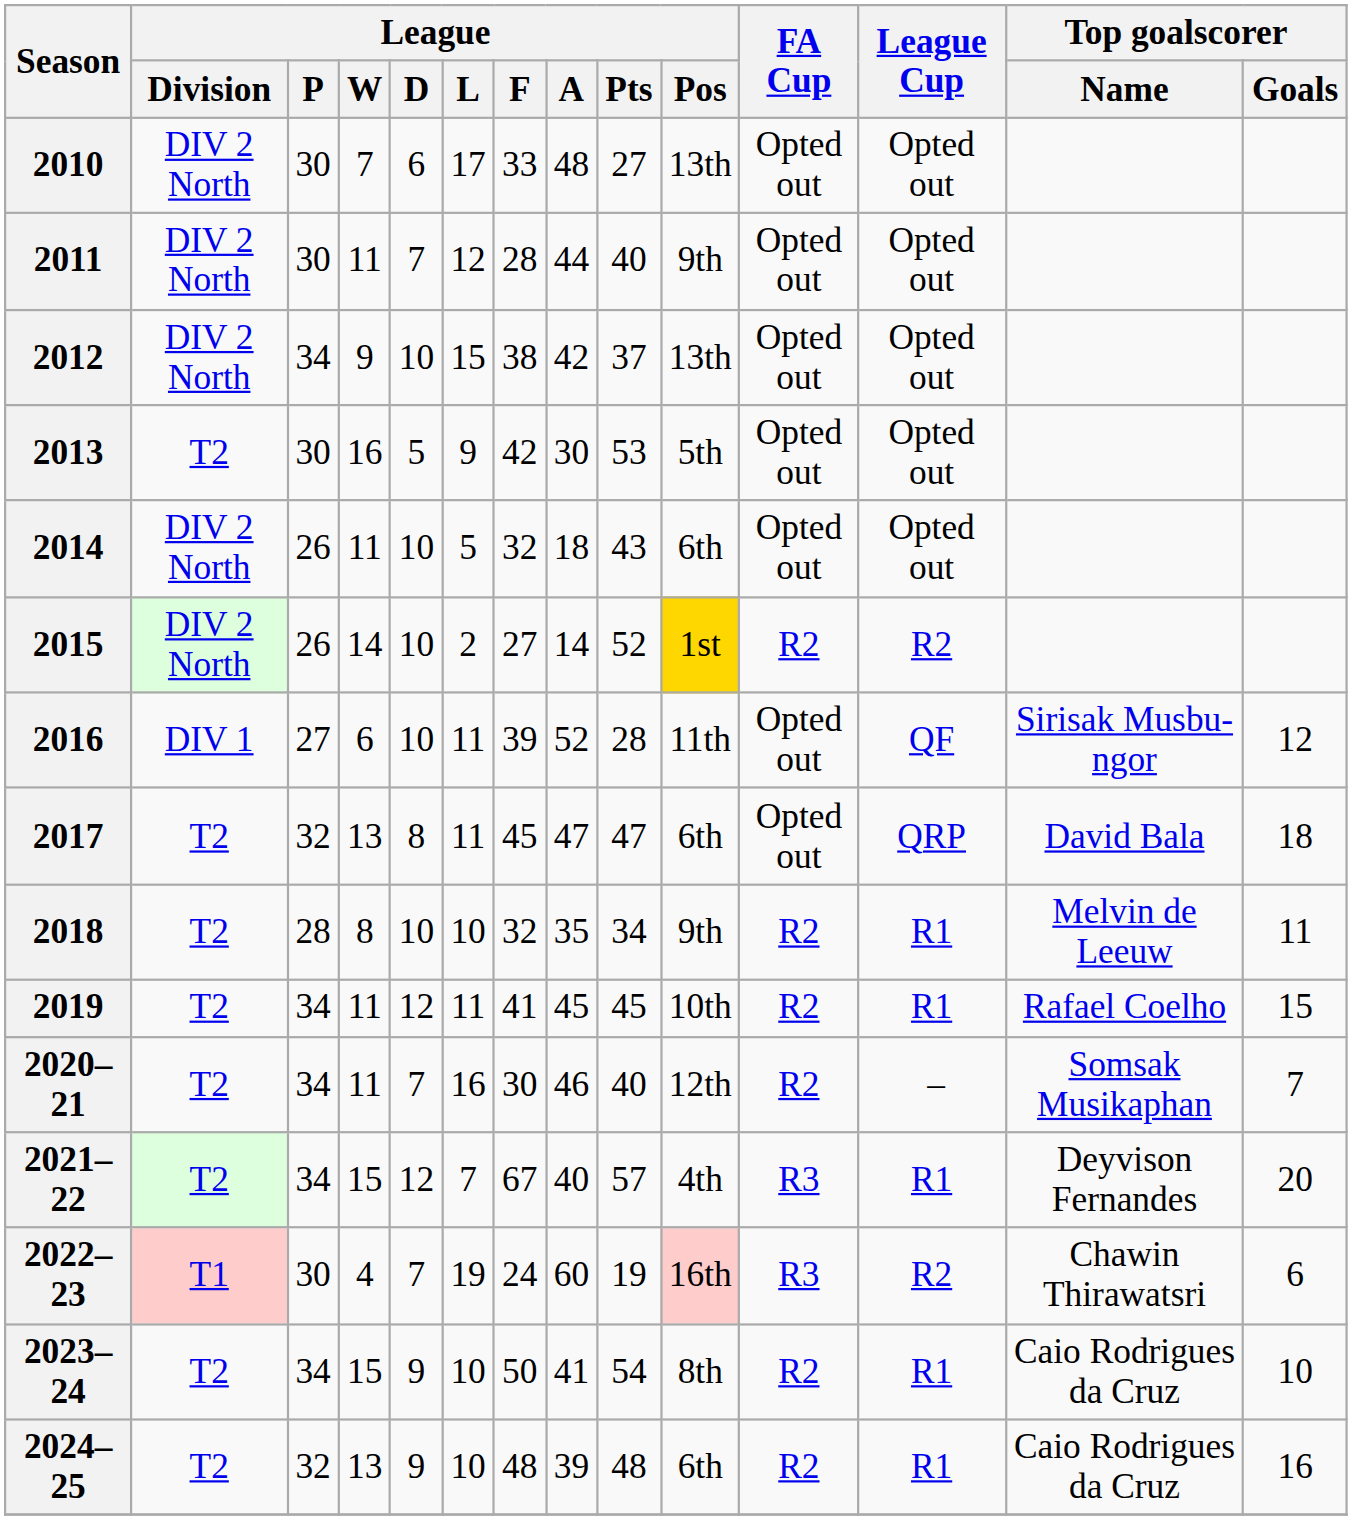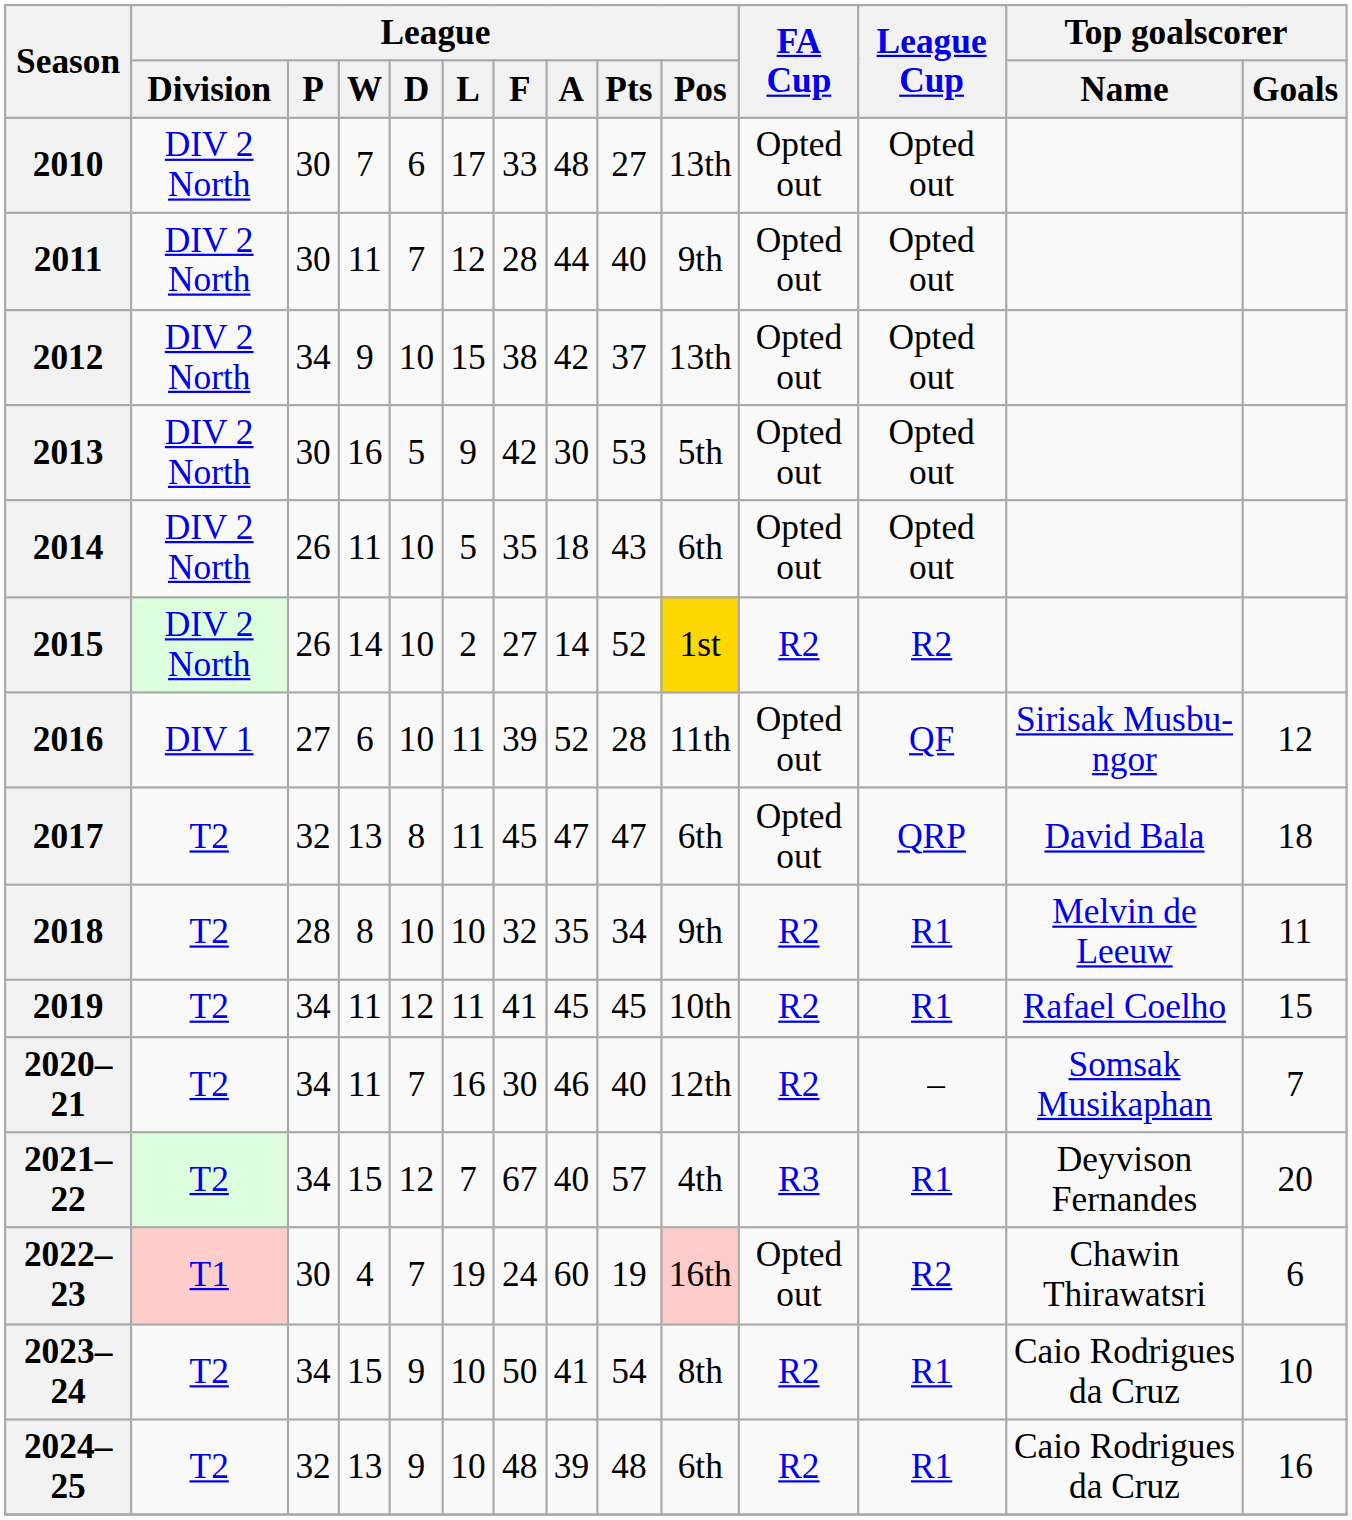2013 | League / Division: T2 -> DIV 2 North
2014 | League / F: 32 -> 35
2022–23 | FA Cup: R3 -> Opted out
